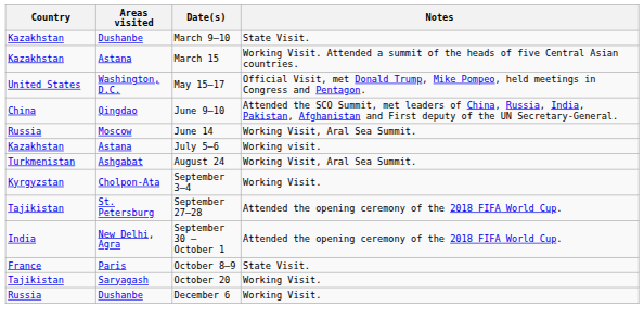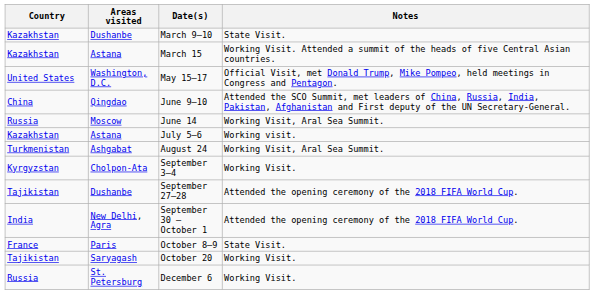September 27–28 | Areas visited: St. Petersburg -> Dushanbe
December 6 | Areas visited: Dushanbe -> St. Petersburg
